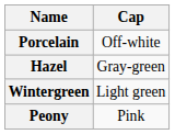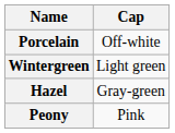rows swapped: Hazel <-> Wintergreen
